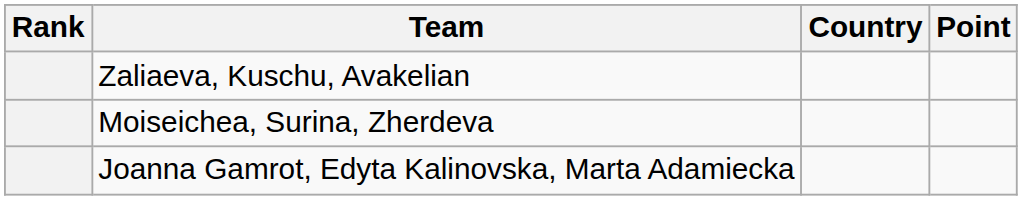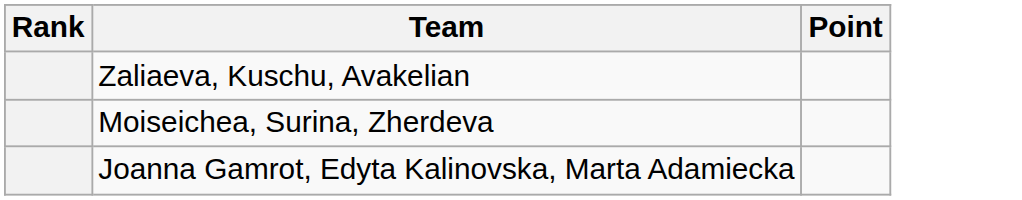- column: Country
